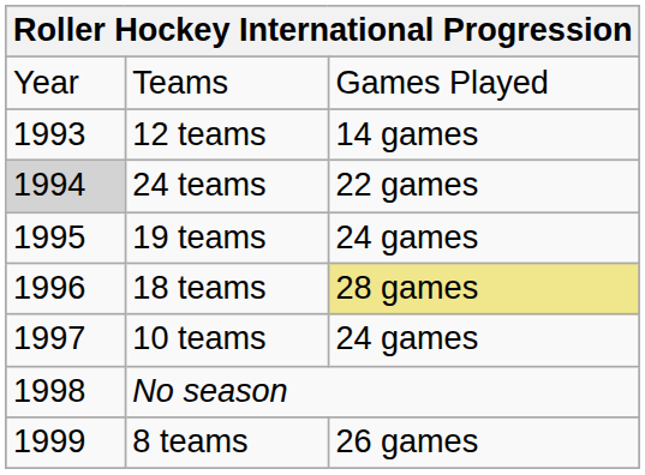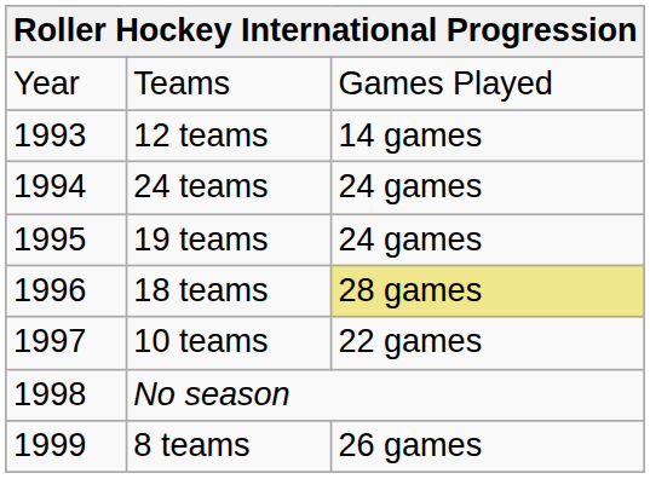24 teams | column 1: lightgrey background -> no background
24 teams | column 3: 22 games -> 24 games
10 teams | column 3: 24 games -> 22 games
